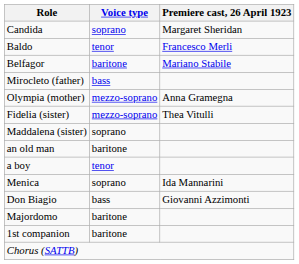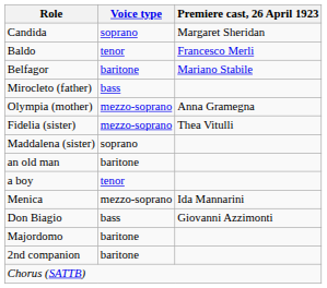Menica | Voice type: soprano -> mezzo-soprano
- row: 1st companion | baritone
+ row: 2nd companion | baritone
